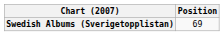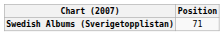Swedish Albums (Sverigetopplistan) | Position: 69 -> 71
